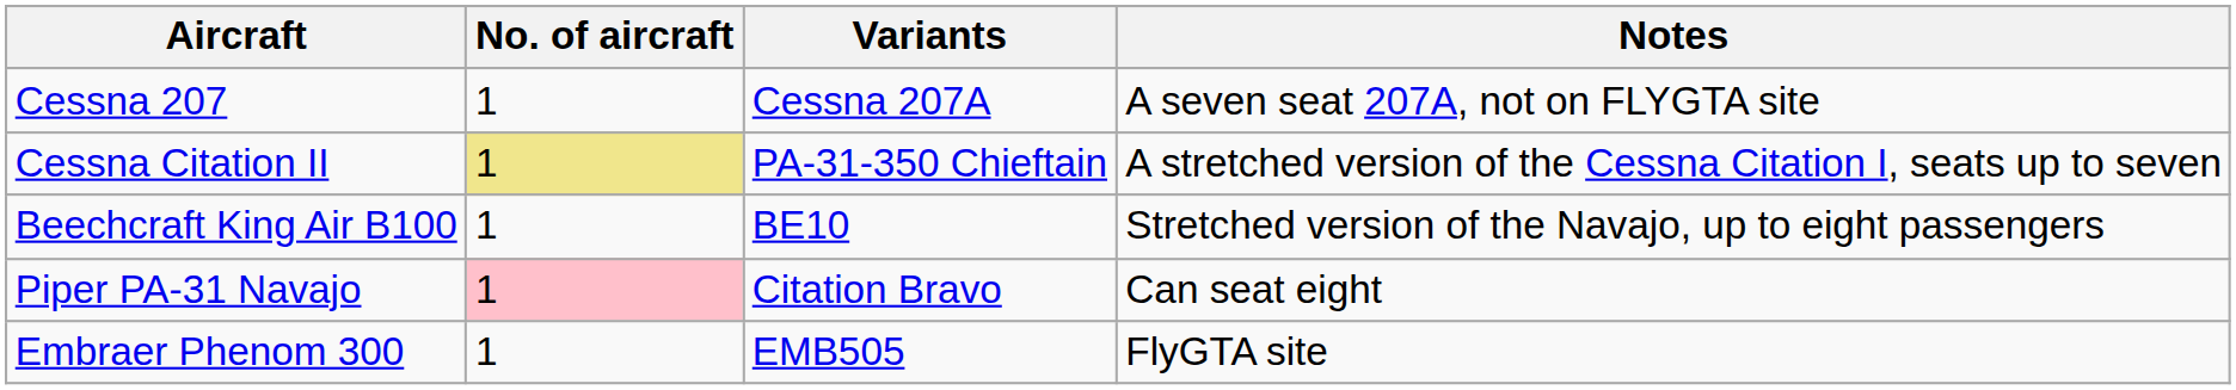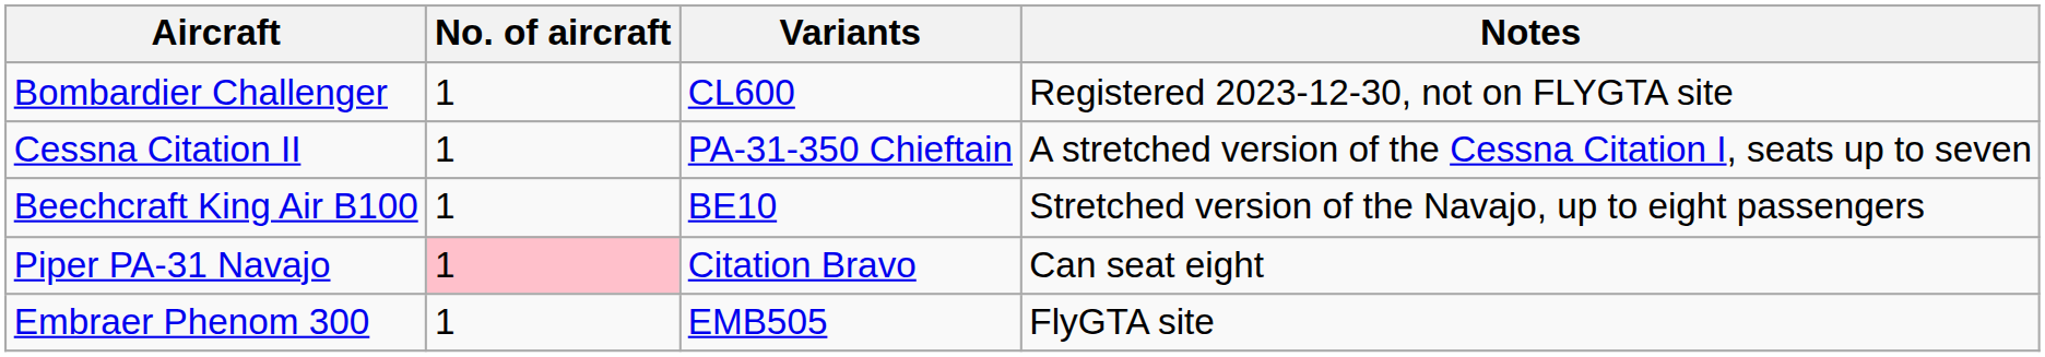+ row: Bombardier Challenger | 1 | CL600 | Registered 2023-12-30, not on FLYGTA site
- row: Cessna 207 | 1 | Cessna 207A | A seven seat 207A, not on FLYGTA site
Cessna Citation II | No. of aircraft: khaki background -> no background
